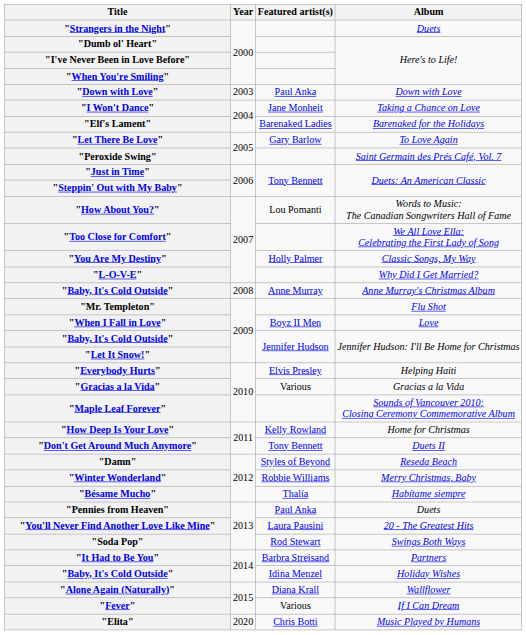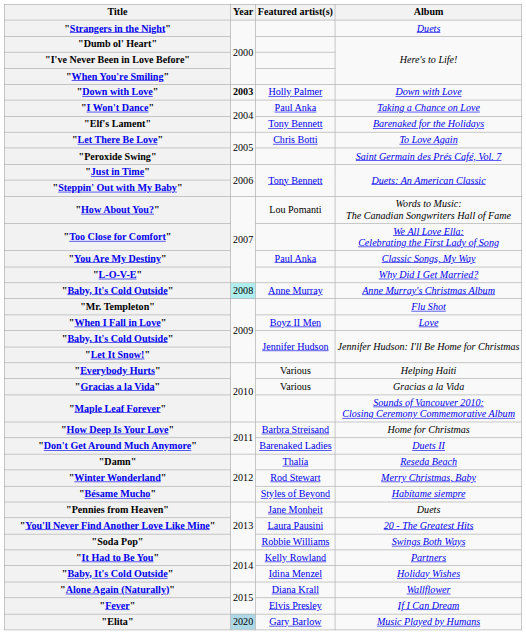"Down with Love" | Year: normal -> bold
"Down with Love" | Featured artist(s): Paul Anka -> Holly Palmer
"I Won't Dance" | Featured artist(s): Jane Monheit -> Paul Anka
"Elf's Lament" | Featured artist(s): Barenaked Ladies -> Tony Bennett
"Let There Be Love" | Featured artist(s): Gary Barlow -> Chris Botti
"You Are My Destiny" | Featured artist(s): Holly Palmer -> Paul Anka
"Baby, It's Cold Outside" / Anne Murray's Christmas Album | Year: no background -> paleturquoise background
"Everybody Hurts" | Featured artist(s): Elvis Presley -> Various
"How Deep Is Your Love" | Featured artist(s): Kelly Rowland -> Barbra Streisand
"Don't Get Around Much Anymore" | Featured artist(s): Tony Bennett -> Barenaked Ladies
"Damn" | Featured artist(s): Styles of Beyond -> Thalía
"Winter Wonderland" | Featured artist(s): Robbie Williams -> Rod Stewart
"Bésame Mucho" | Featured artist(s): Thalía -> Styles of Beyond
"Pennies from Heaven" | Featured artist(s): Paul Anka -> Jane Monheit
"Soda Pop" | Featured artist(s): Rod Stewart -> Robbie Williams
"It Had to Be You" | Featured artist(s): Barbra Streisand -> Kelly Rowland
"Fever" | Featured artist(s): Various -> Elvis Presley
"Elita" | Year: no background -> lightblue background
"Elita" | Featured artist(s): Chris Botti -> Gary Barlow
